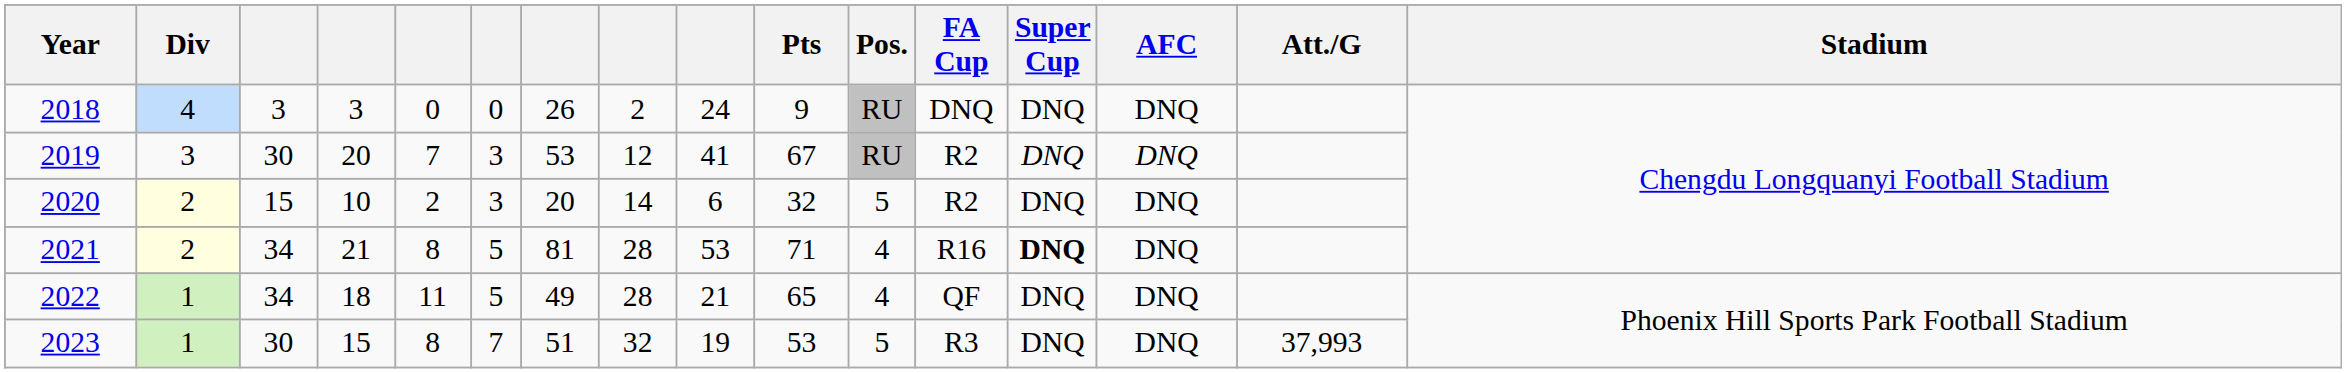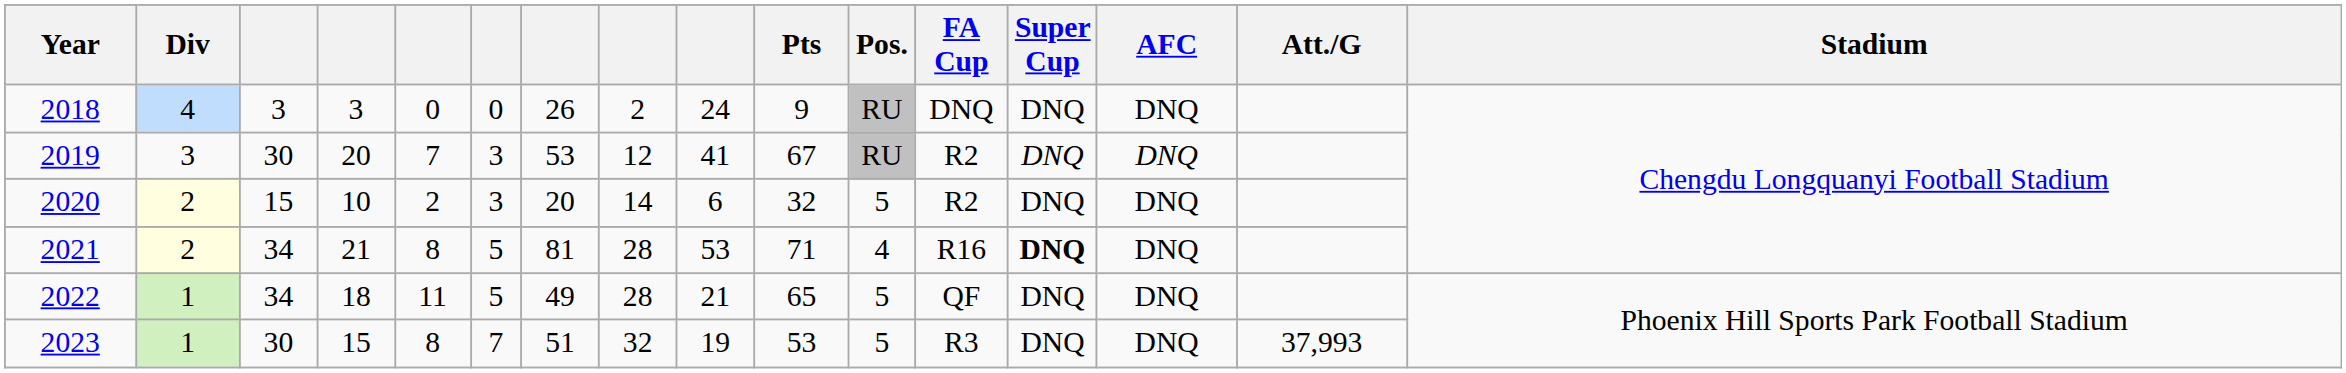2022 | Pos.: 4 -> 5
